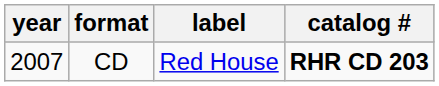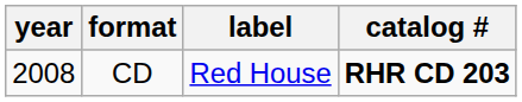CD | year: 2007 -> 2008
